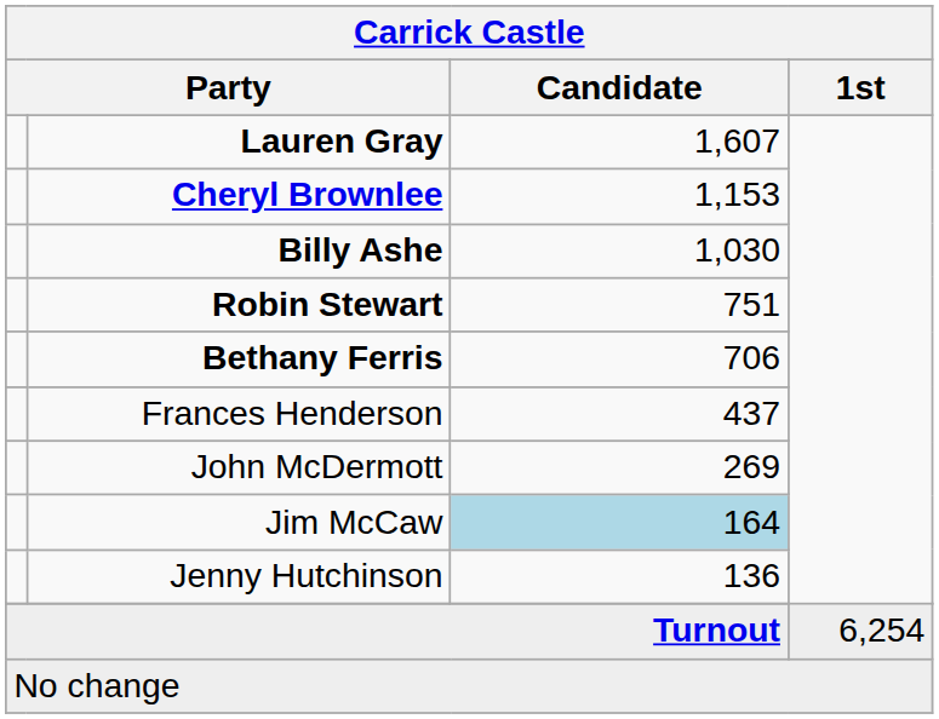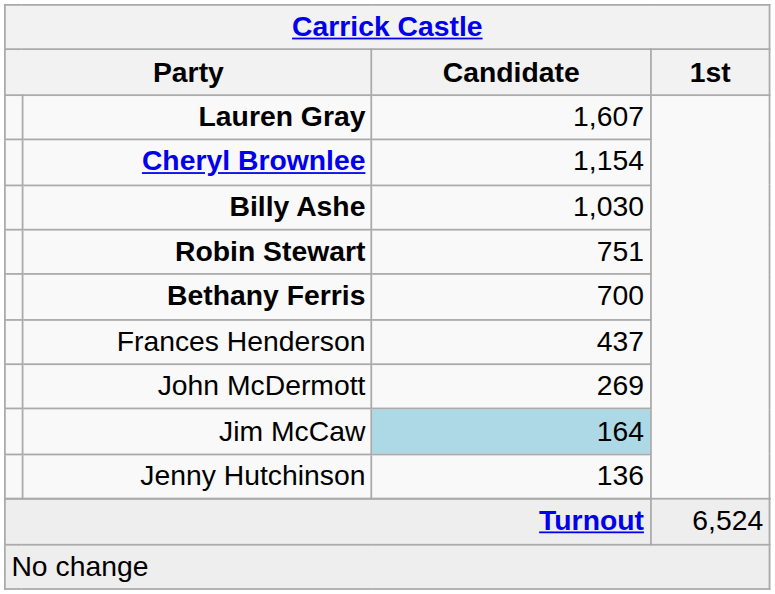Cheryl Brownlee | Candidate: 1,153 -> 1,154
Bethany Ferris | Candidate: 706 -> 700
Turnout | 1st: 6,254 -> 6,524
